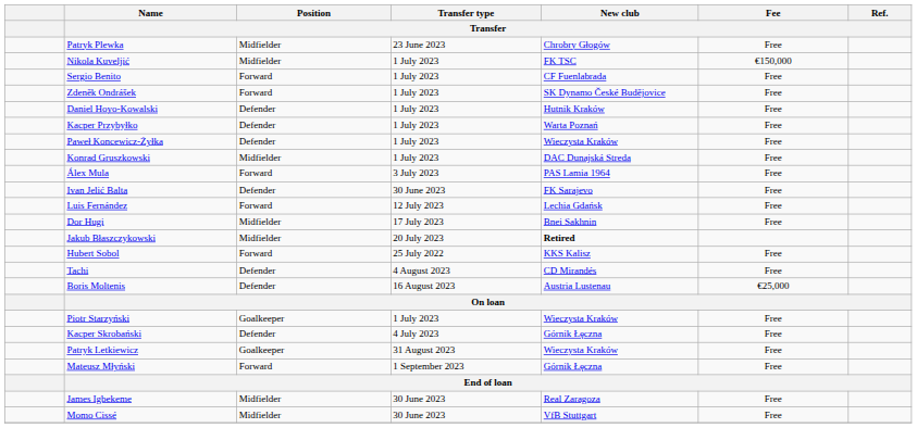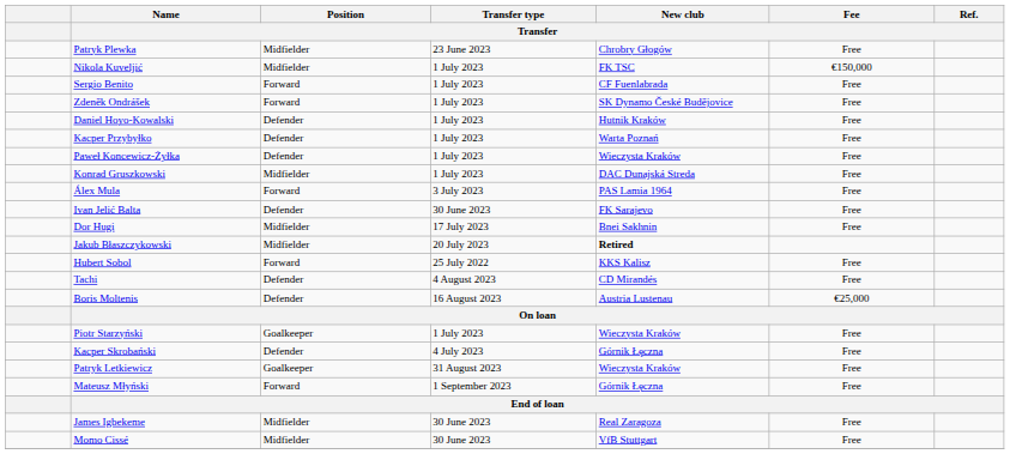- row: Luis Fernández | Forward | 12 July 2023 | Lechia Gdańsk | Free
